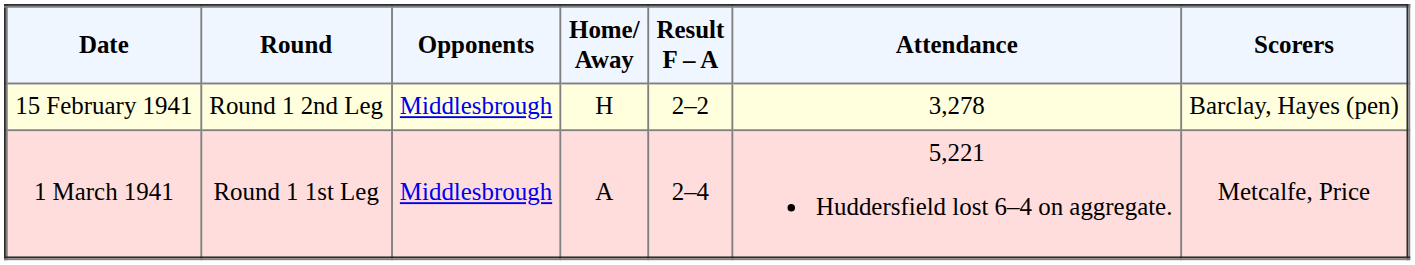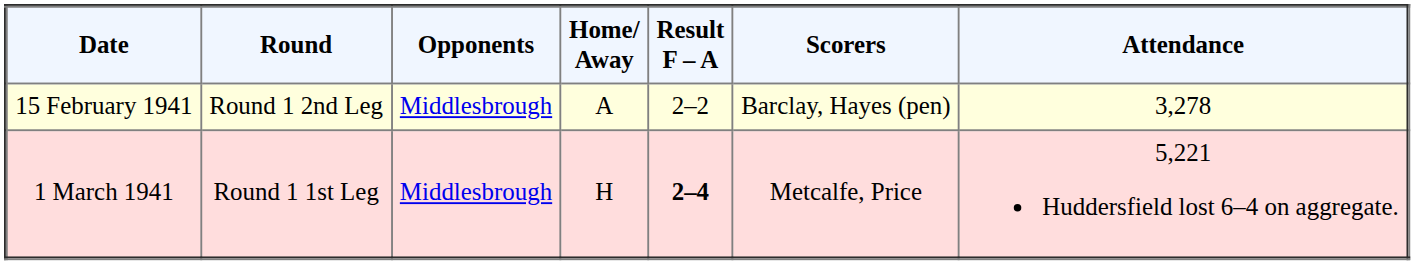columns swapped: Scorers <-> Attendance
15 February 1941 | Home/ Away: H -> A
1 March 1941 | Home/ Away: A -> H
1 March 1941 | Result F – A: normal -> bold
